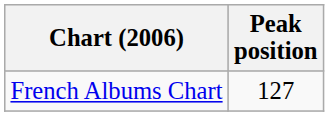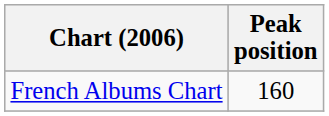French Albums Chart | Peak position: 127 -> 160
